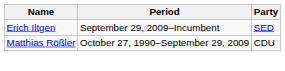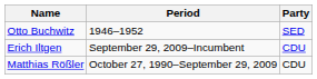+ row: Otto Buchwitz | 1946–1952 | SED
Erich Iltgen | Party: SED -> CDU
